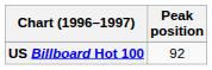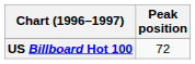US Billboard Hot 100 | Peak position: 92 -> 72
